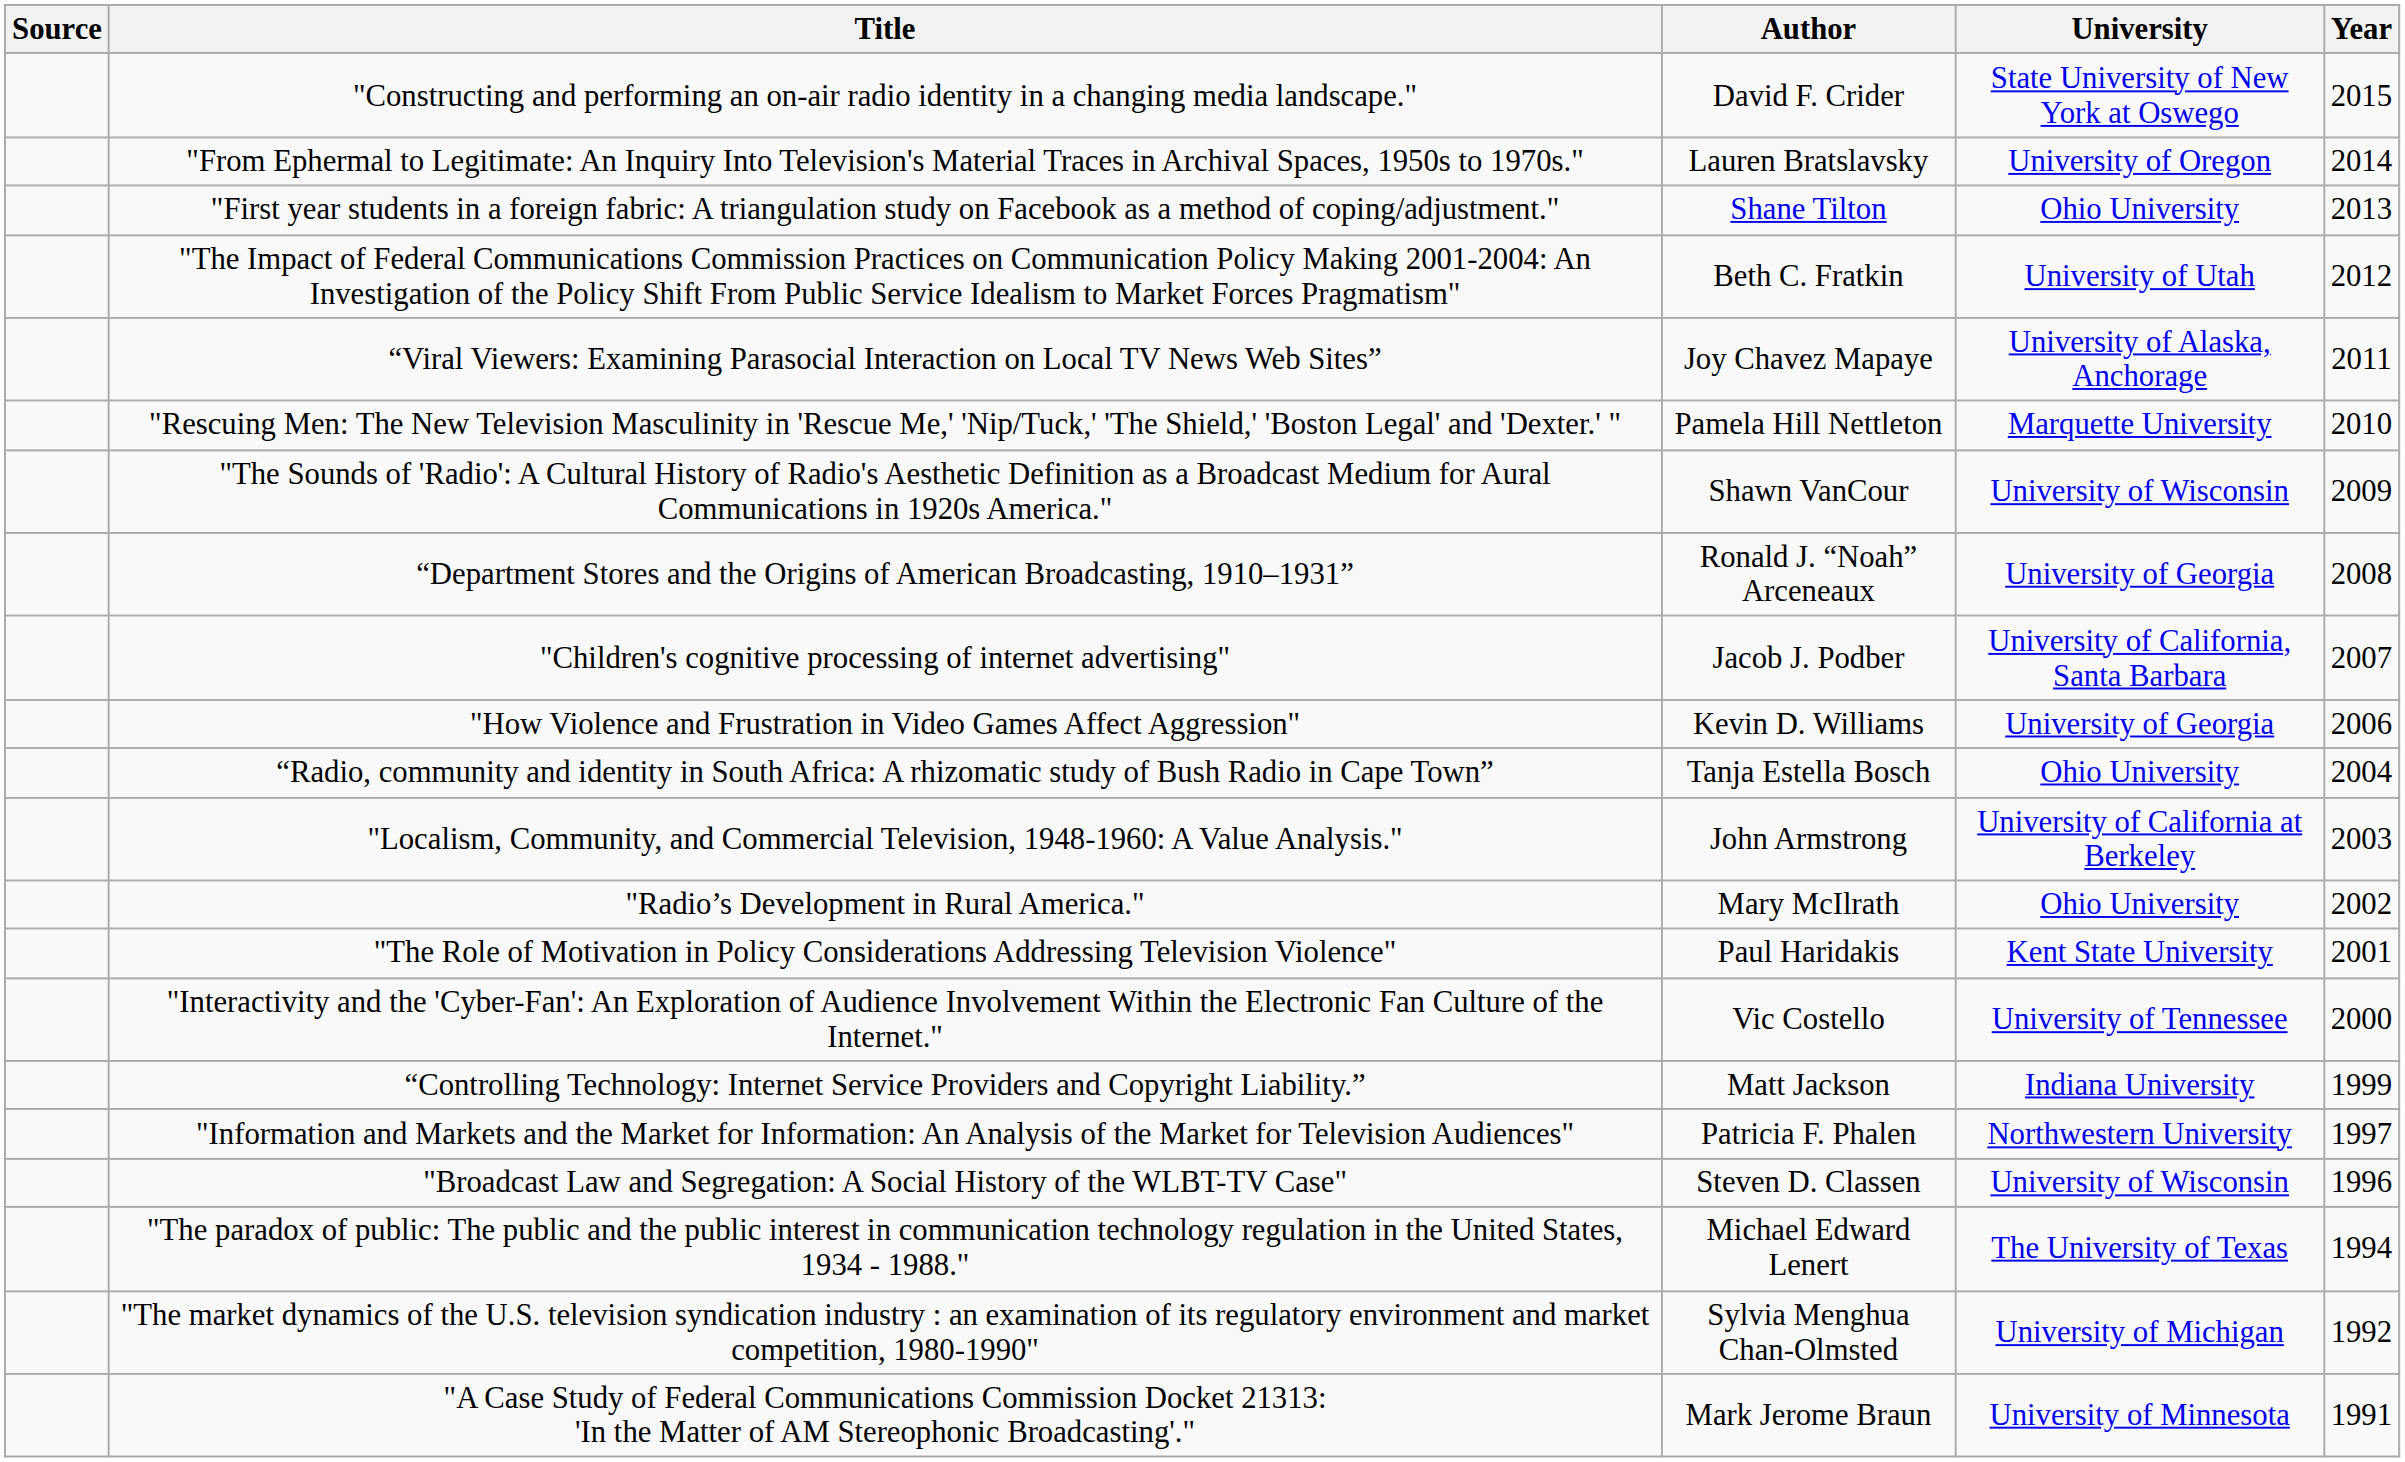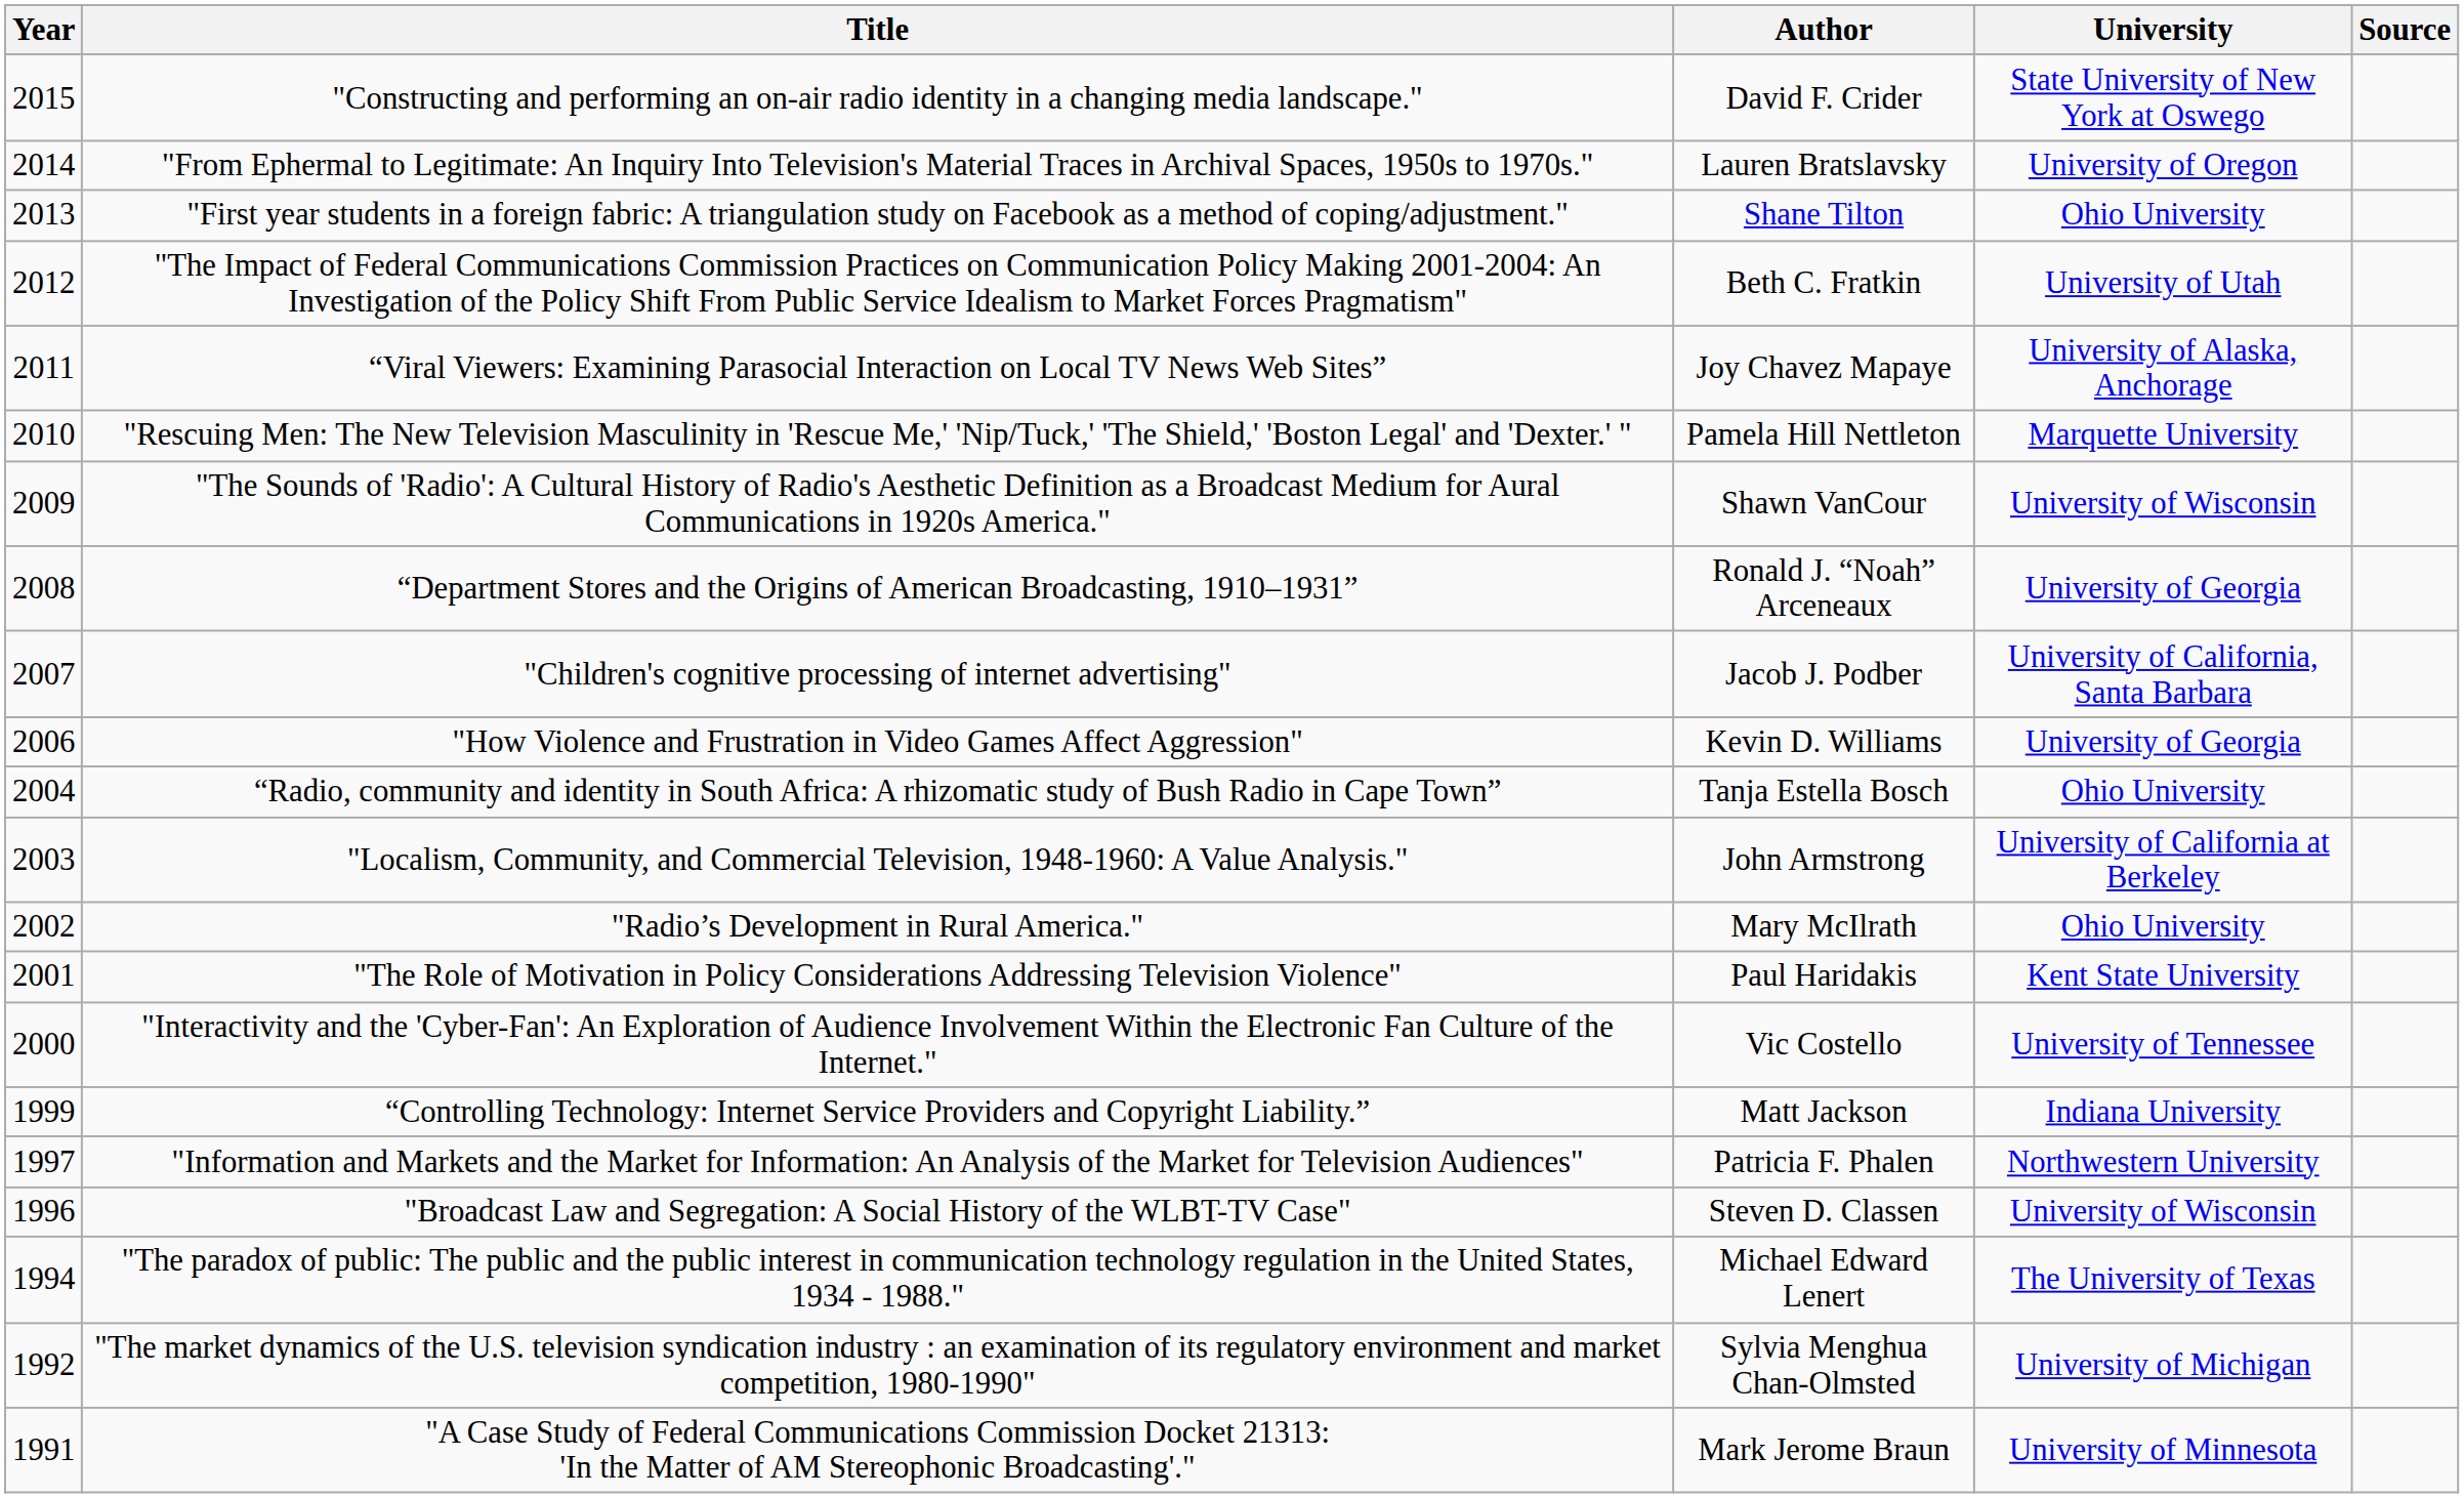columns swapped: Year <-> Source
